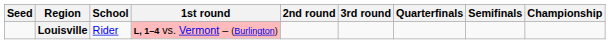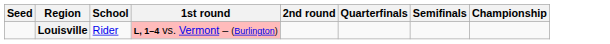- column: 3rd round
